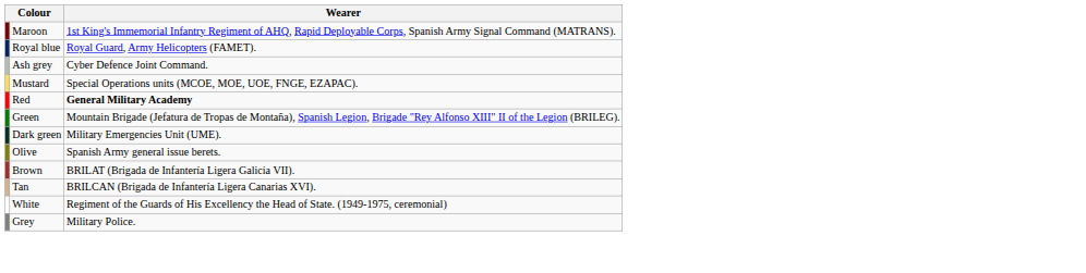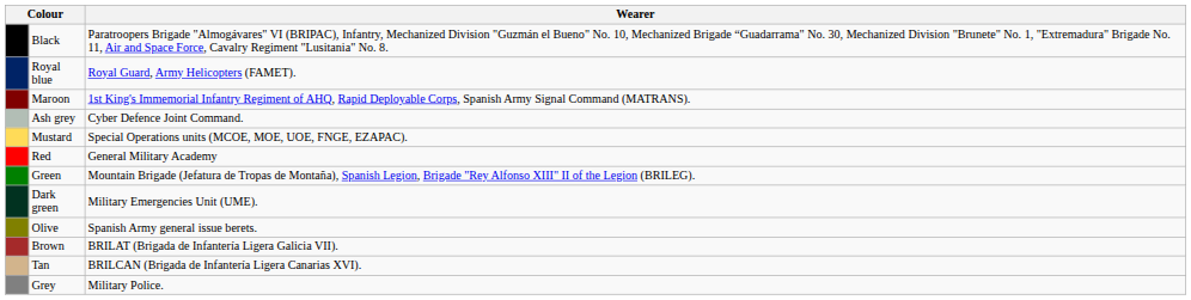+ row: Black | Paratroopers Brigade "Almogávares" VI (BRIPAC), Infantry, Mechanized Division "Guzmán el Bueno" No. 10, Mechanized Brigade “Guadarrama" No. 30, Mechanized Division "Brunete" No. 1, "Extremadura" Brigade No. 11, Air and Space Force, Cavalry Regiment "Lusitania" No. 8.
rows swapped: Maroon <-> Royal blue
Red | Wearer: bold -> normal
- row: White | Regiment of the Guards of His Excellency the Head of State. (1949-1975, ceremonial)
